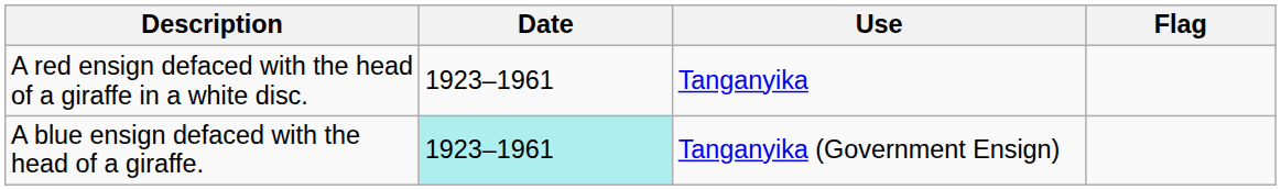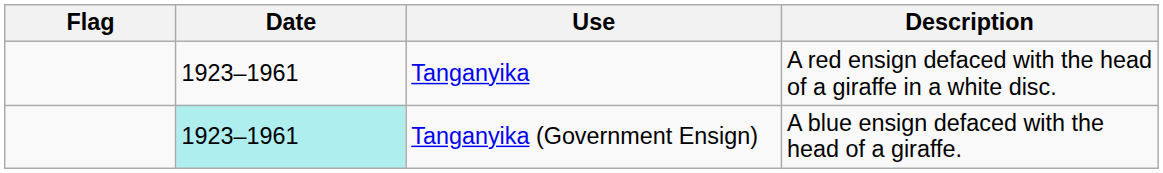columns swapped: Flag <-> Description
